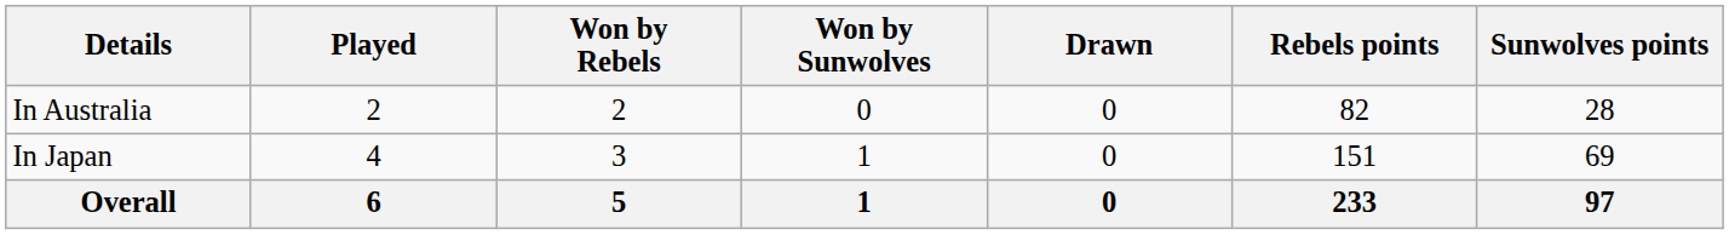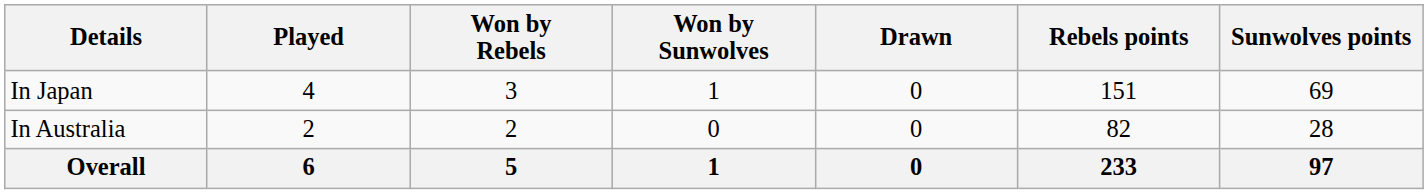rows swapped: In Australia <-> In Japan
